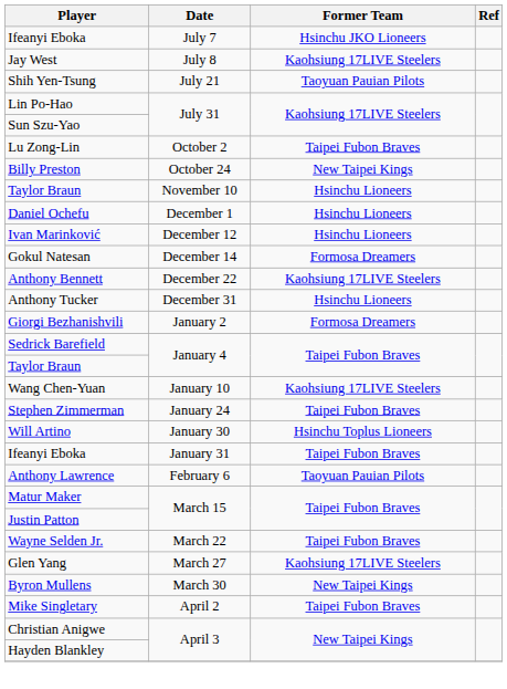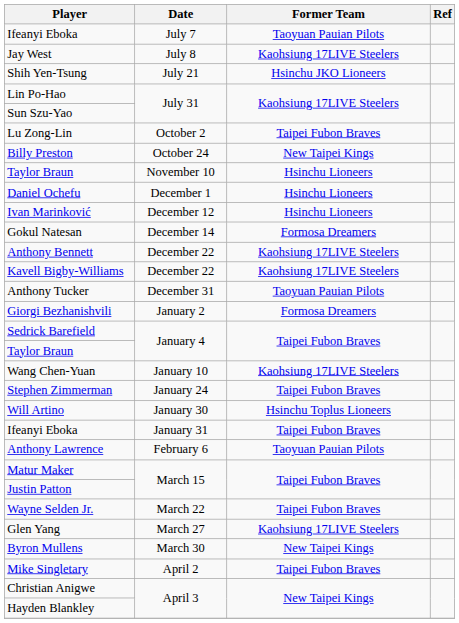Ifeanyi Eboka / July 7 | Former Team: Hsinchu JKO Lioneers -> Taoyuan Pauian Pilots
Shih Yen-Tsung | Former Team: Taoyuan Pauian Pilots -> Hsinchu JKO Lioneers
+ row: Kavell Bigby-Williams | December 22 | Kaohsiung 17LIVE Steelers
Anthony Tucker | Former Team: Hsinchu Lioneers -> Taoyuan Pauian Pilots
